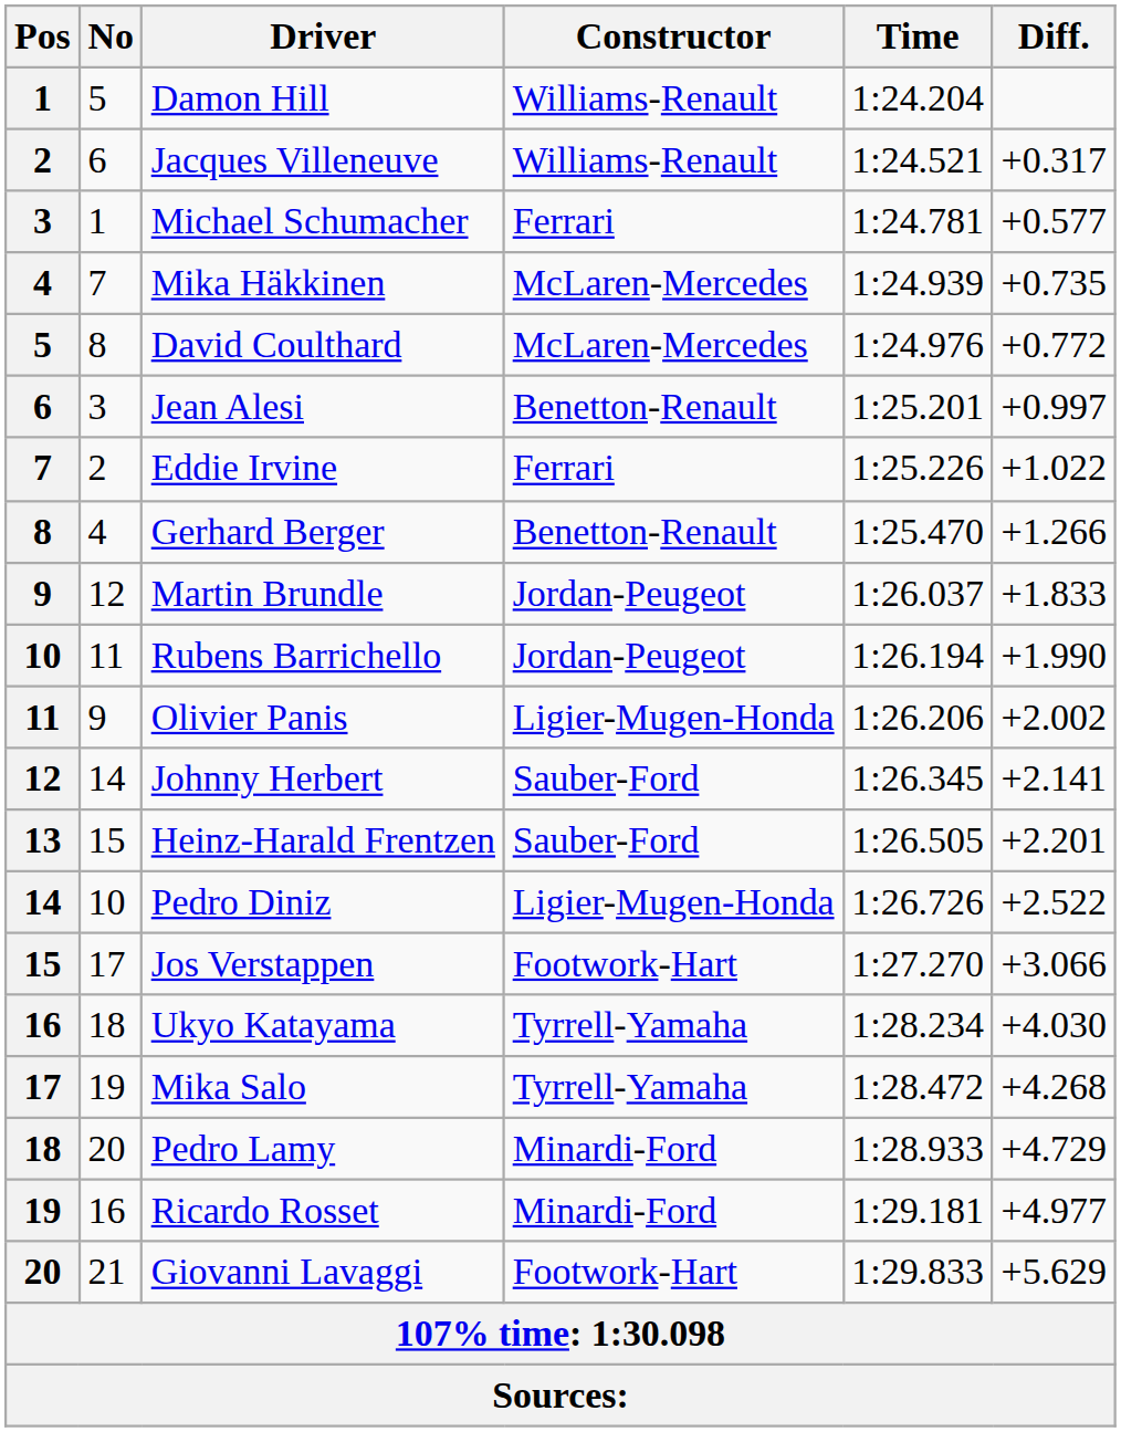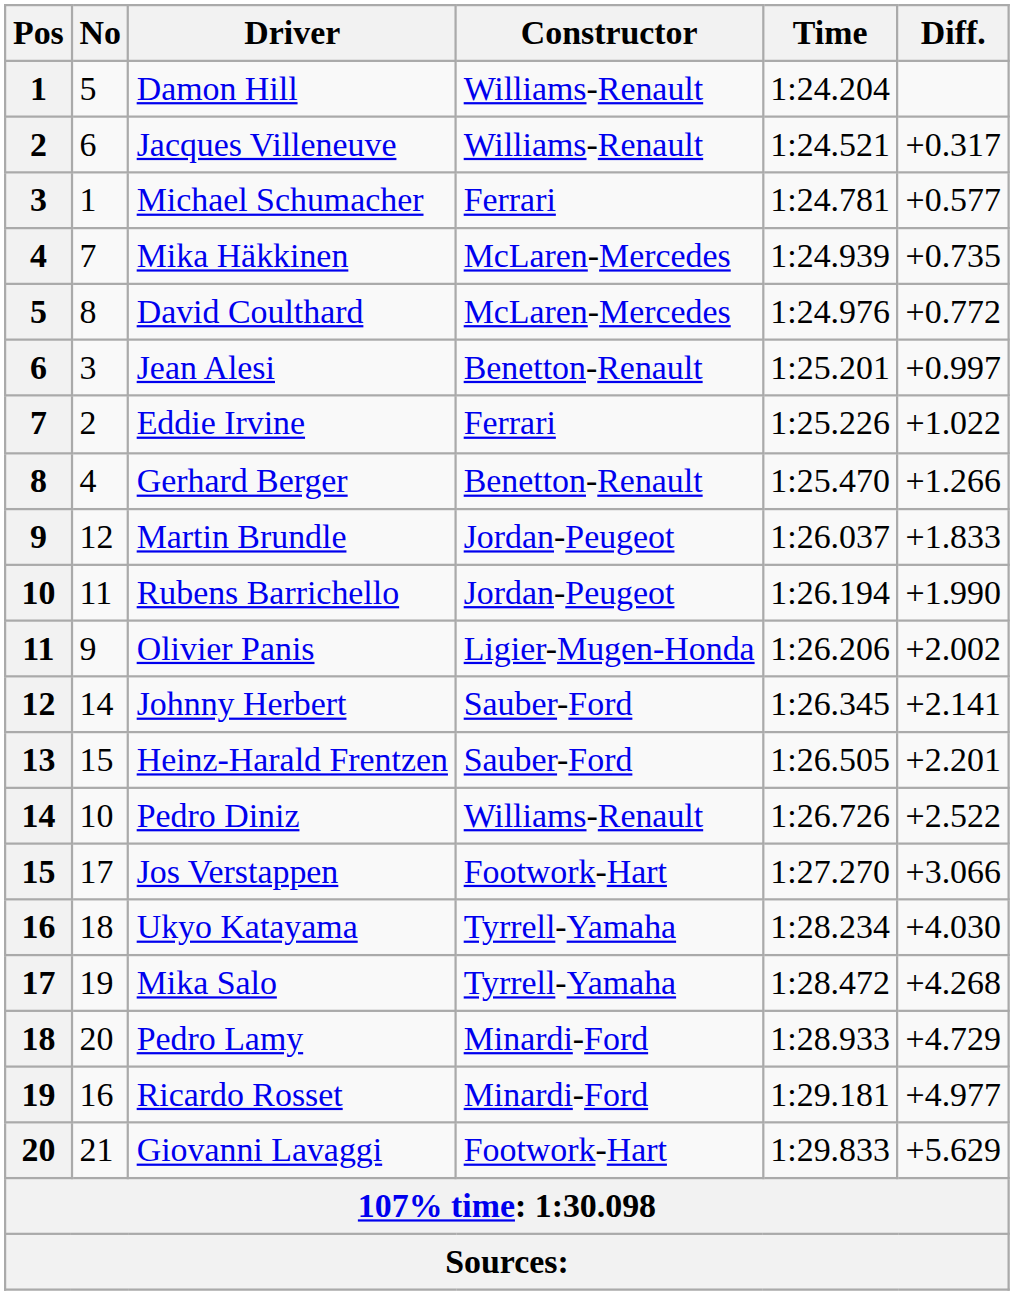Pedro Diniz | Constructor: Ligier-Mugen-Honda -> Williams-Renault
